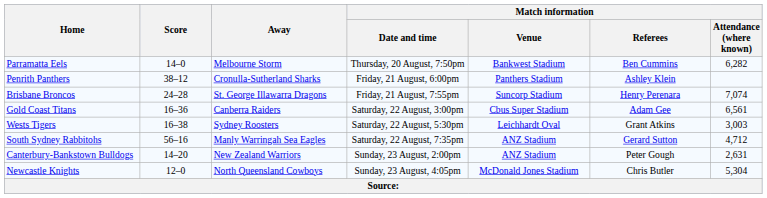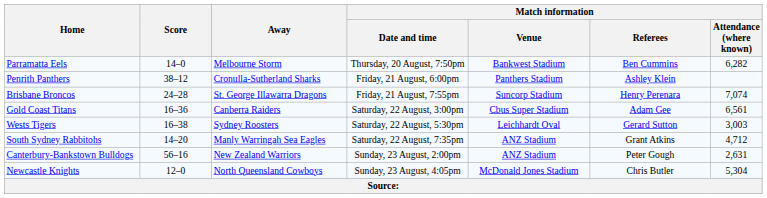Wests Tigers | Match information / Referees: Grant Atkins -> Gerard Sutton
South Sydney Rabbitohs | Score: 56–16 -> 14–20
South Sydney Rabbitohs | Match information / Referees: Gerard Sutton -> Grant Atkins
Canterbury-Bankstown Bulldogs | Score: 14–20 -> 56–16
